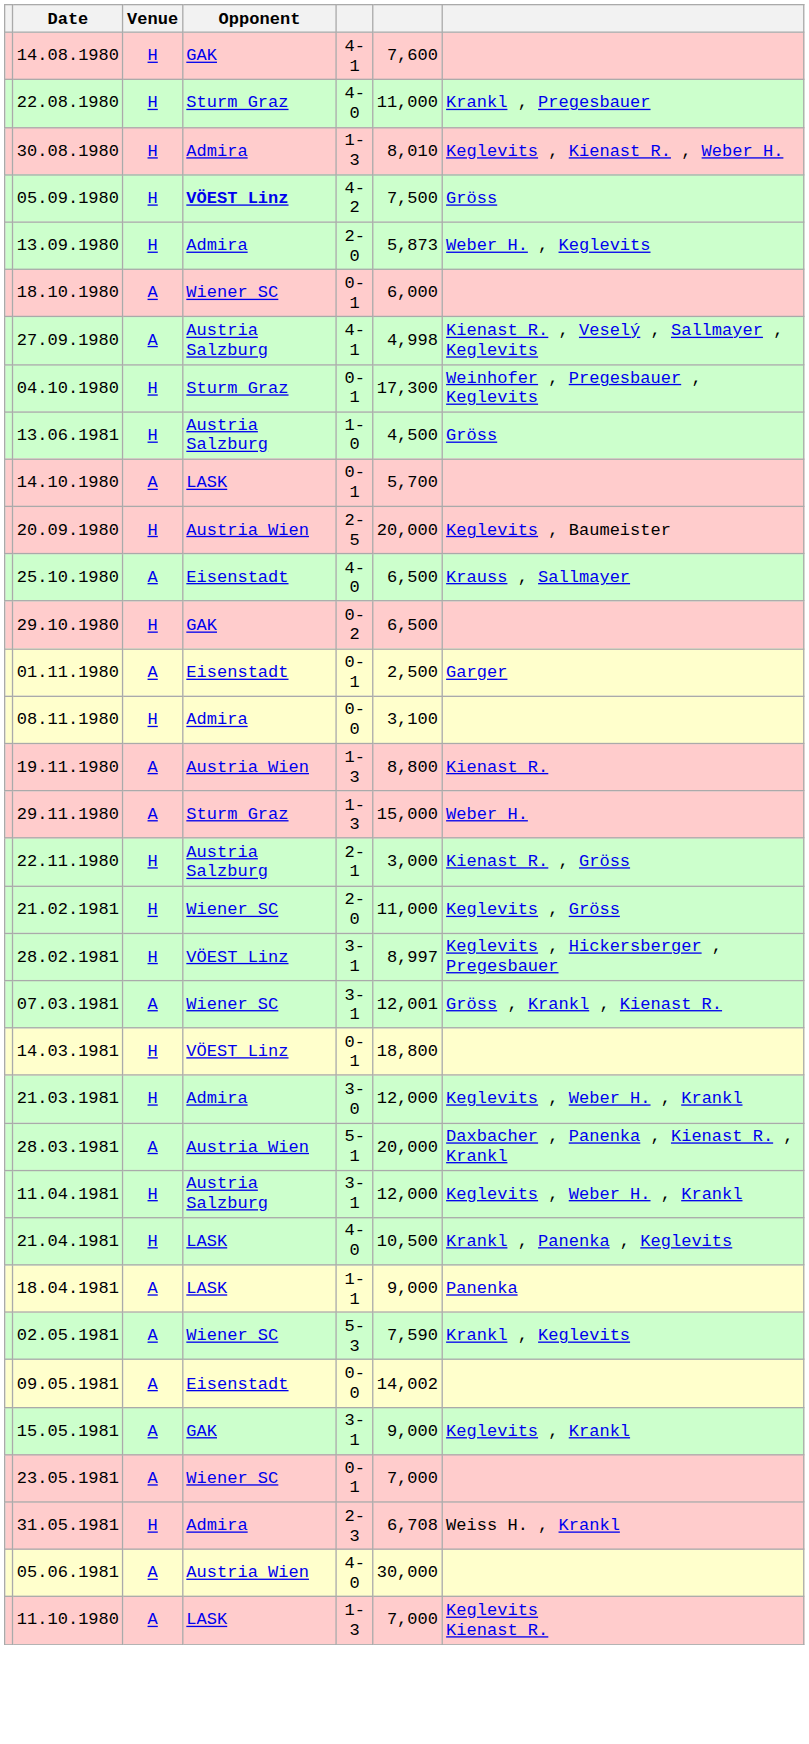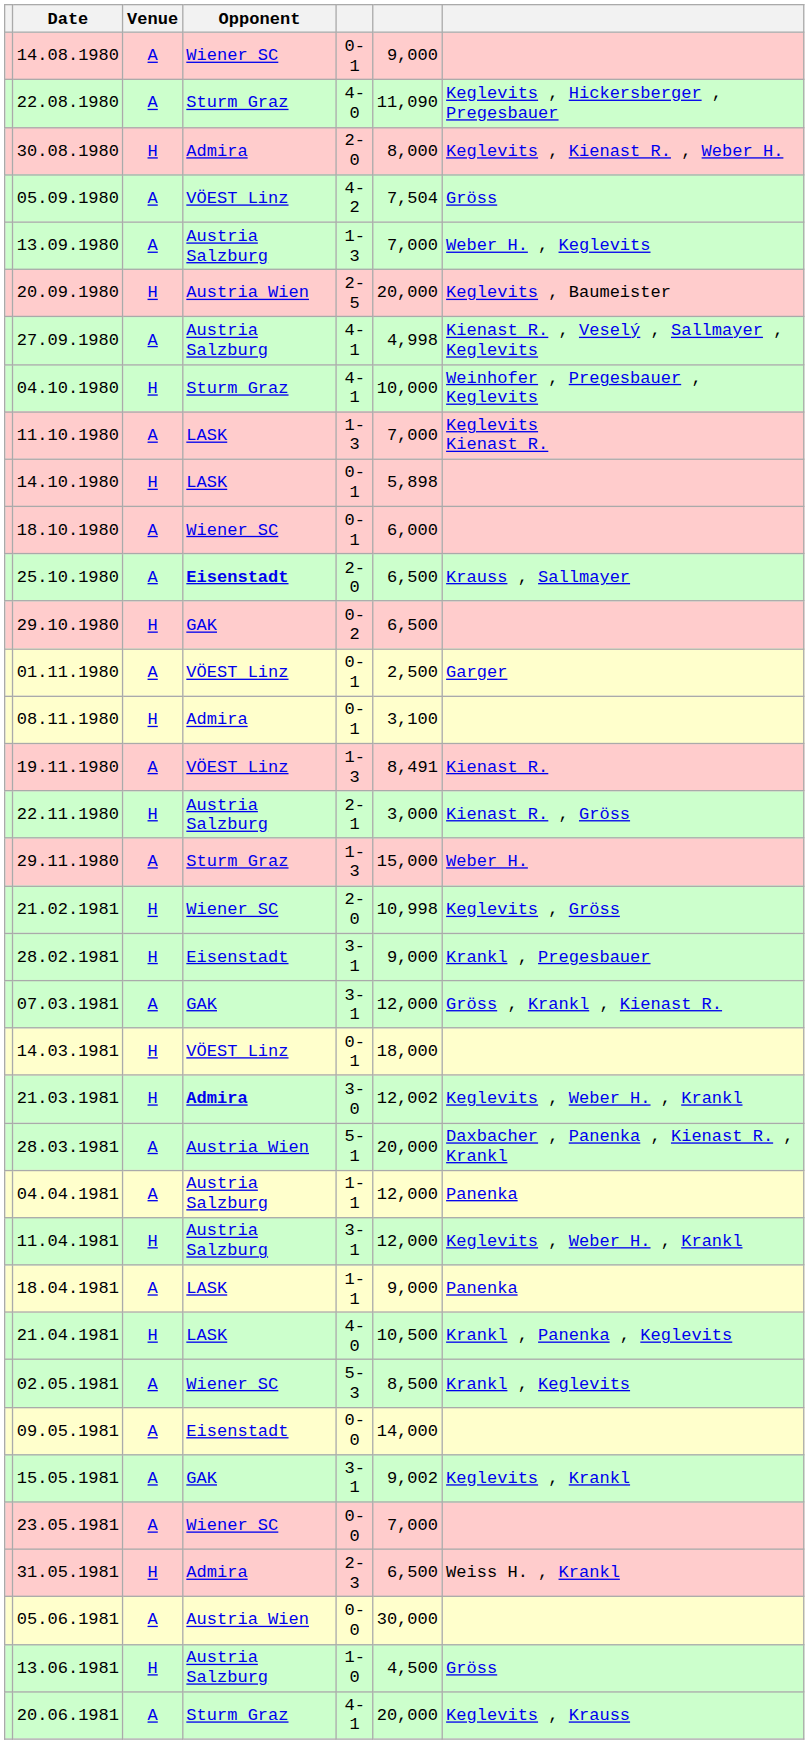14.08.1980 | Venue: H -> A
14.08.1980 | Opponent: GAK -> Wiener SC
14.08.1980 | column 5: 4-1 -> 0-1
14.08.1980 | column 6: 7,600 -> 9,000
22.08.1980 | Venue: H -> A
22.08.1980 | column 6: 11,000 -> 11,090
22.08.1980 | column 7: Krankl , Pregesbauer -> Keglevits , Hickersberger , Pregesbauer
30.08.1980 | column 5: 1-3 -> 2-0
30.08.1980 | column 6: 8,010 -> 8,000
05.09.1980 | Venue: H -> A
05.09.1980 | Opponent: bold -> normal
05.09.1980 | column 6: 7,500 -> 7,504
13.09.1980 | Venue: H -> A
13.09.1980 | Opponent: Admira -> Austria Salzburg
13.09.1980 | column 5: 2-0 -> 1-3
13.09.1980 | column 6: 5,873 -> 7,000
rows swapped: 20.09.1980 <-> 18.10.1980
04.10.1980 | column 5: 0-1 -> 4-1
04.10.1980 | column 6: 17,300 -> 10,000
rows swapped: 11.10.1980 <-> 13.06.1981
14.10.1980 | Venue: A -> H
14.10.1980 | column 6: 5,700 -> 5,898
25.10.1980 | Opponent: normal -> bold
25.10.1980 | column 5: 4-0 -> 2-0
01.11.1980 | Opponent: Eisenstadt -> VÖEST Linz
08.11.1980 | column 5: 0-0 -> 0-1
19.11.1980 | Opponent: Austria Wien -> VÖEST Linz
19.11.1980 | column 6: 8,800 -> 8,491
rows swapped: 22.11.1980 <-> 29.11.1980
21.02.1981 | column 6: 11,000 -> 10,998
28.02.1981 | Opponent: VÖEST Linz -> Eisenstadt
28.02.1981 | column 6: 8,997 -> 9,000
28.02.1981 | column 7: Keglevits , Hickersberger , Pregesbauer -> Krankl , Pregesbauer
07.03.1981 | Opponent: Wiener SC -> GAK
07.03.1981 | column 6: 12,001 -> 12,000
14.03.1981 | column 6: 18,800 -> 18,000
21.03.1981 | Opponent: normal -> bold
21.03.1981 | column 6: 12,000 -> 12,002
+ row: 04.04.1981 | A | Austria Salzburg | 1-1 | 12,000 | Panenka
rows swapped: 18.04.1981 <-> 21.04.1981
02.05.1981 | column 6: 7,590 -> 8,500
09.05.1981 | column 6: 14,002 -> 14,000
15.05.1981 | column 6: 9,000 -> 9,002
23.05.1981 | column 5: 0-1 -> 0-0
31.05.1981 | column 6: 6,708 -> 6,500
05.06.1981 | column 5: 4-0 -> 0-0
+ row: 20.06.1981 | A | Sturm Graz | 4-1 | 20,000 | Keglevits , Krauss
